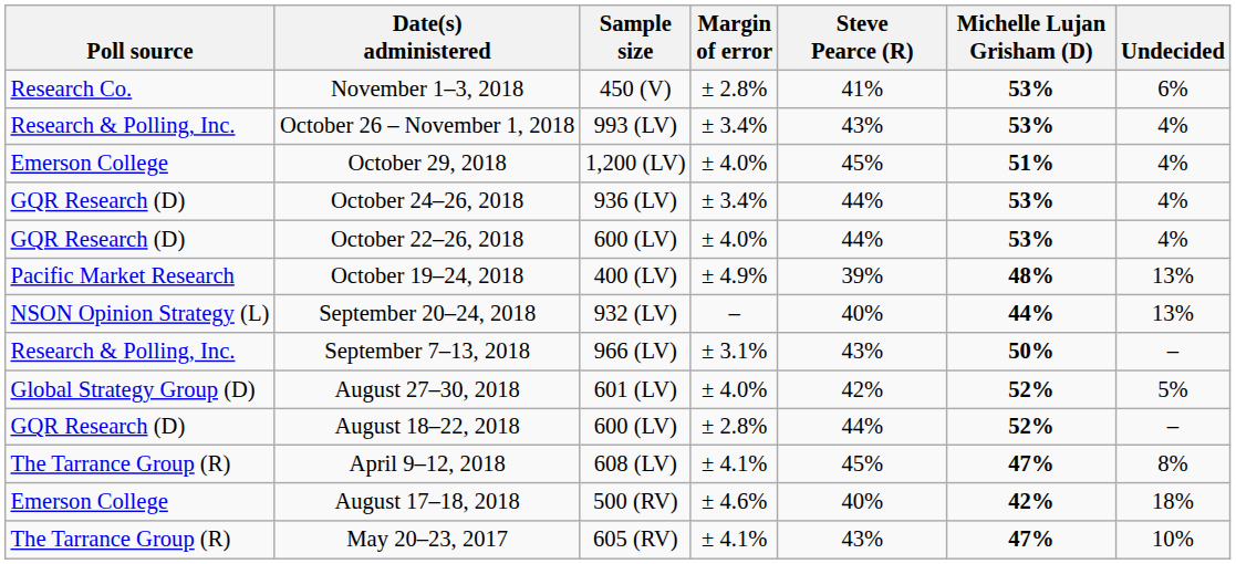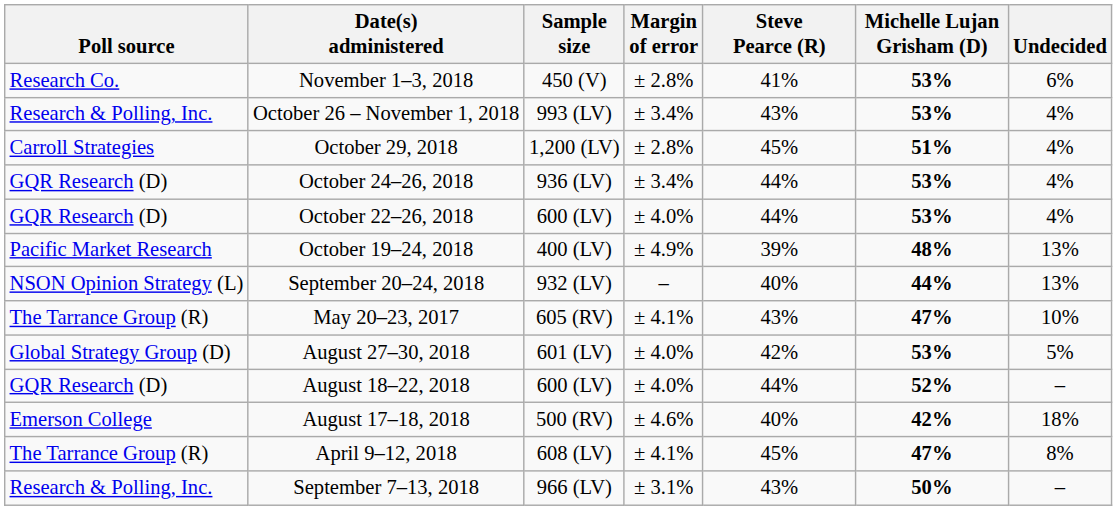October 29, 2018 | Poll source: Emerson College -> Carroll Strategies
October 29, 2018 | Margin of error: ± 4.0% -> ± 2.8%
rows swapped: September 7–13, 2018 <-> May 20–23, 2017
August 27–30, 2018 | Michelle Lujan Grisham (D): 52% -> 53%
August 18–22, 2018 | Margin of error: ± 2.8% -> ± 4.0%
rows swapped: August 17–18, 2018 <-> April 9–12, 2018
